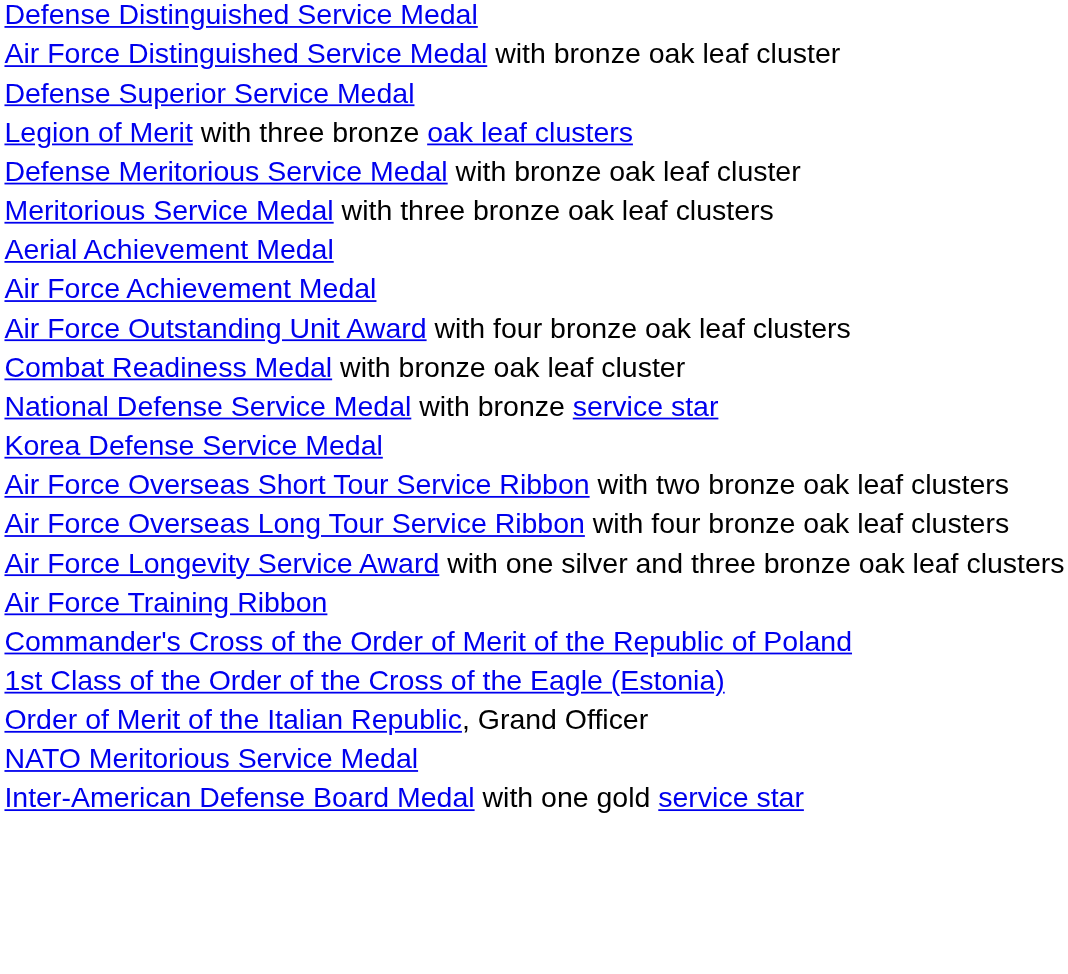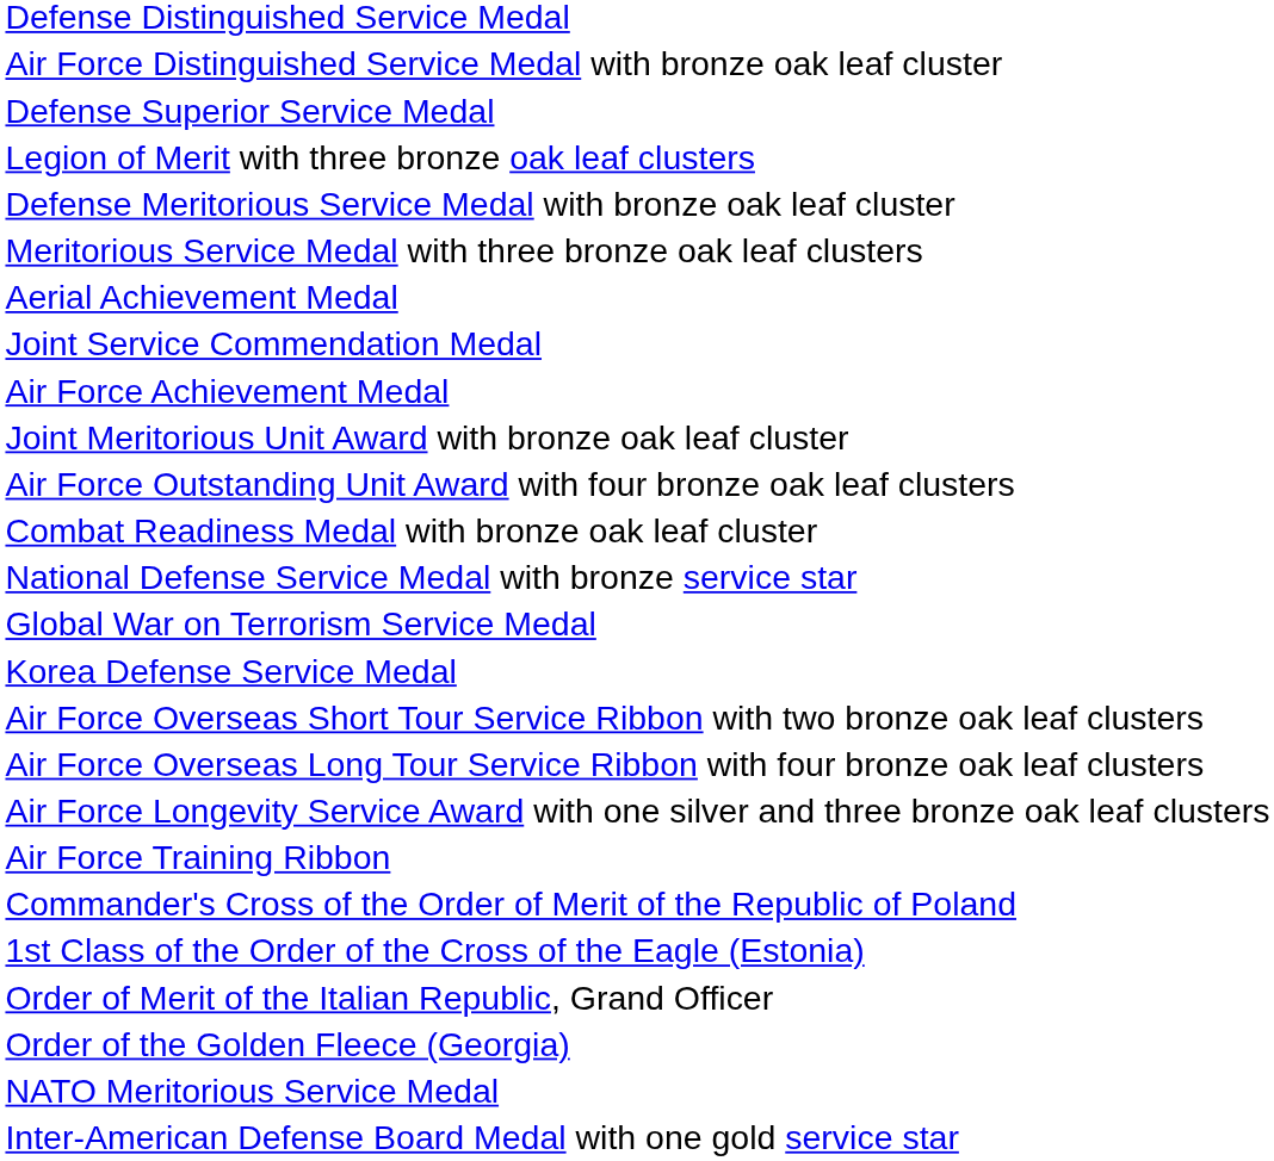+ row: Joint Service Commendation Medal
+ row: Joint Meritorious Unit Award with bronze oak leaf cluster
+ row: Global War on Terrorism Service Medal
+ row: Order of the Golden Fleece (Georgia)
